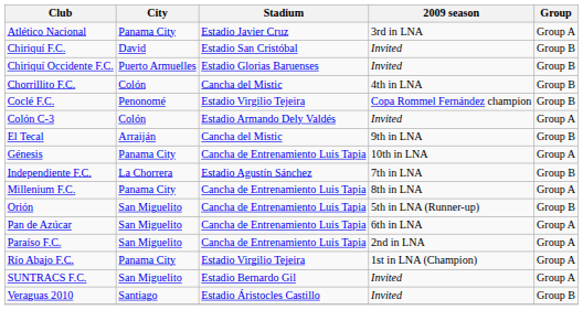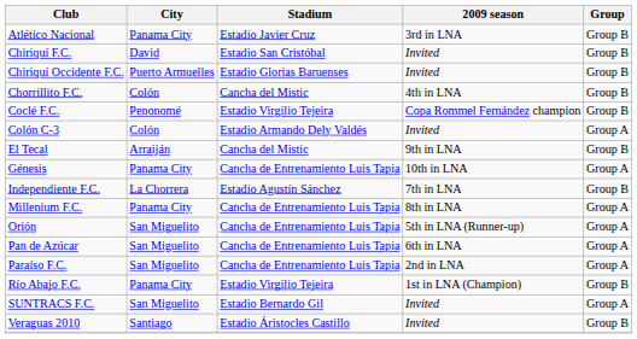Atlético Nacional | Group: Group A -> Group B
Orión | Group: Group B -> Group A
Río Abajo F.C. | Group: Group A -> Group B
